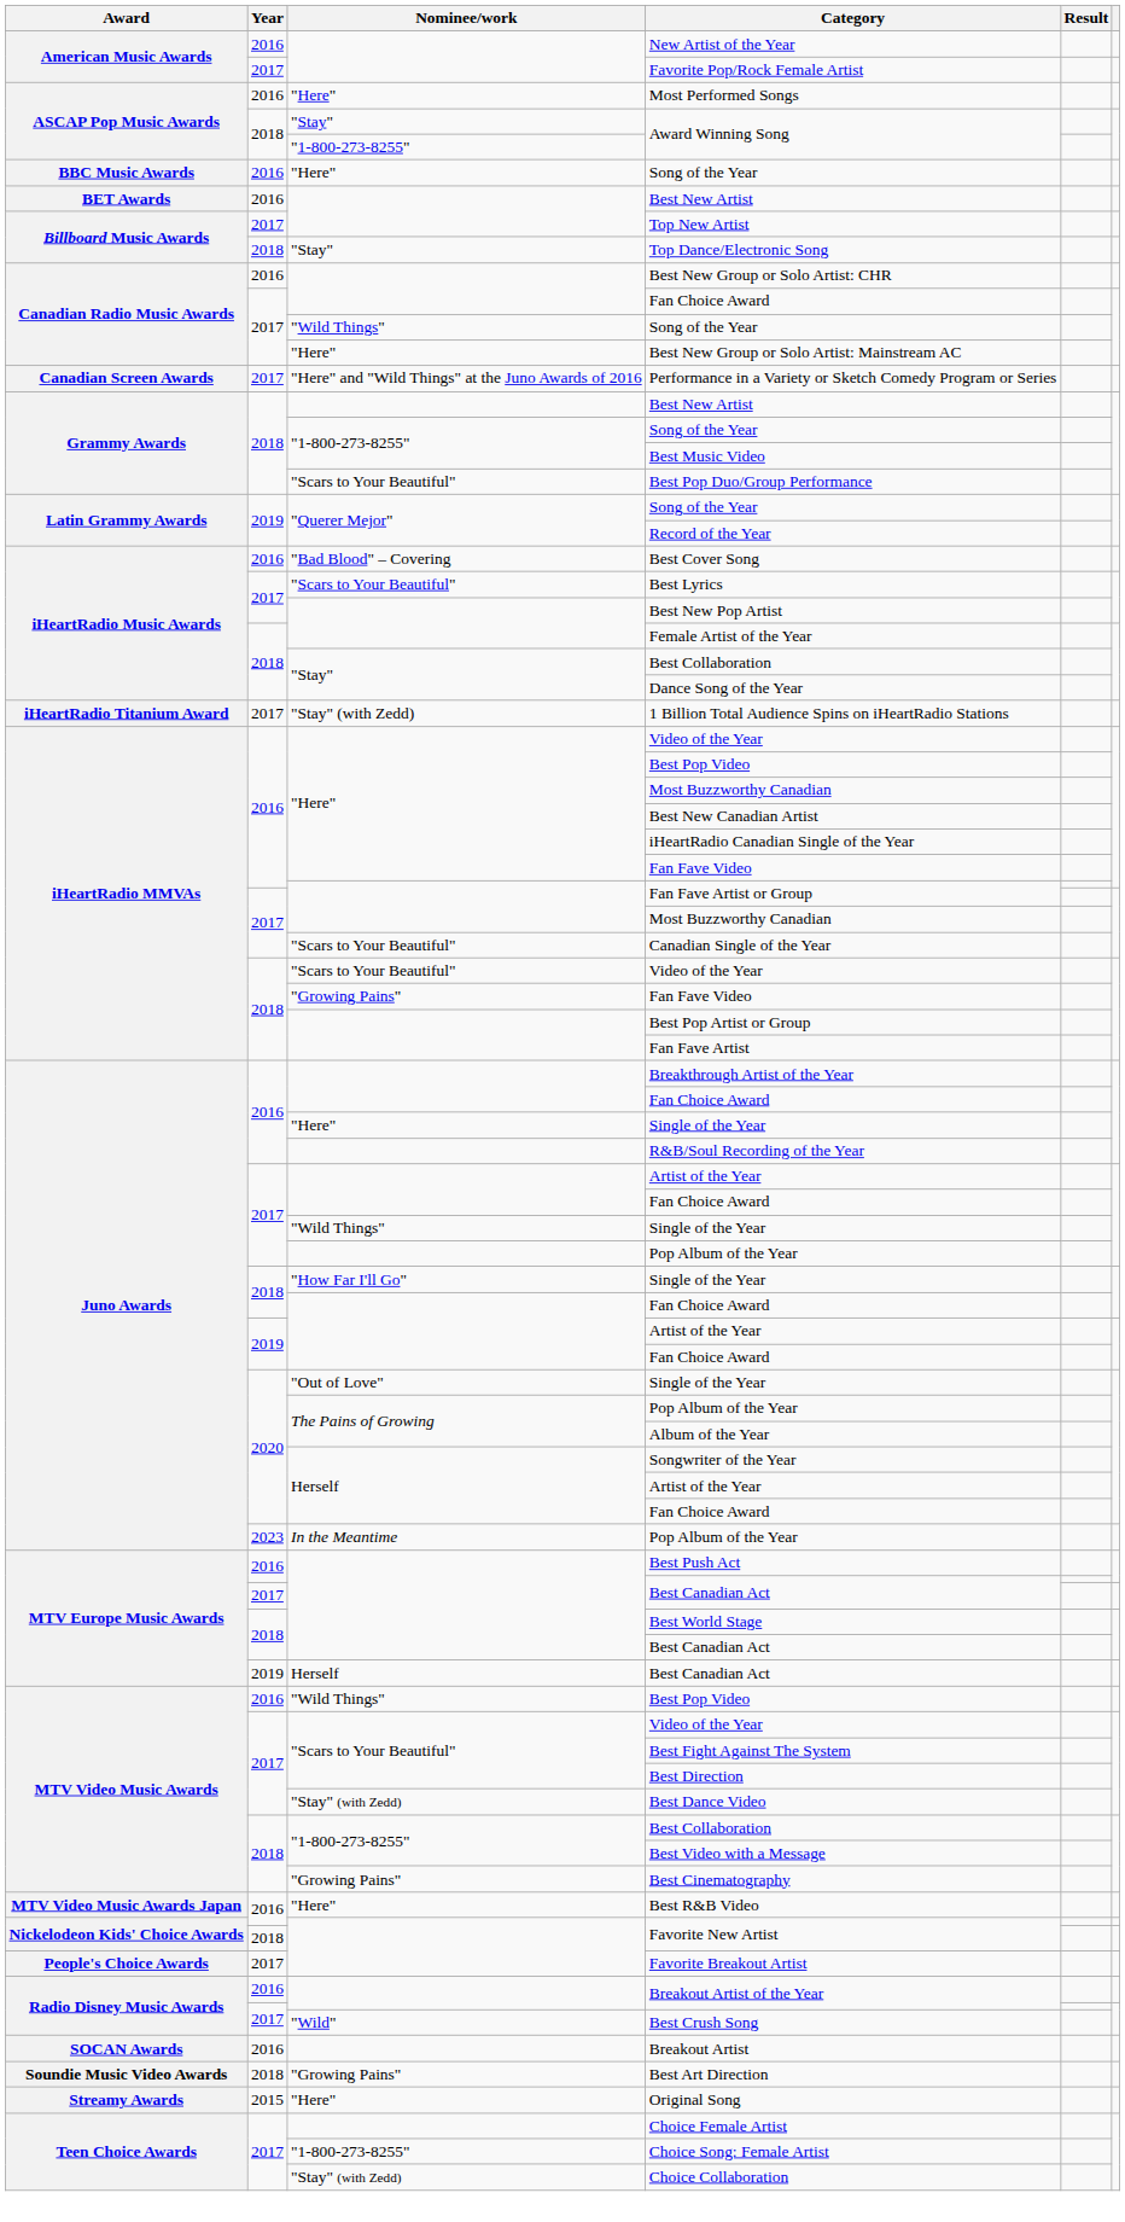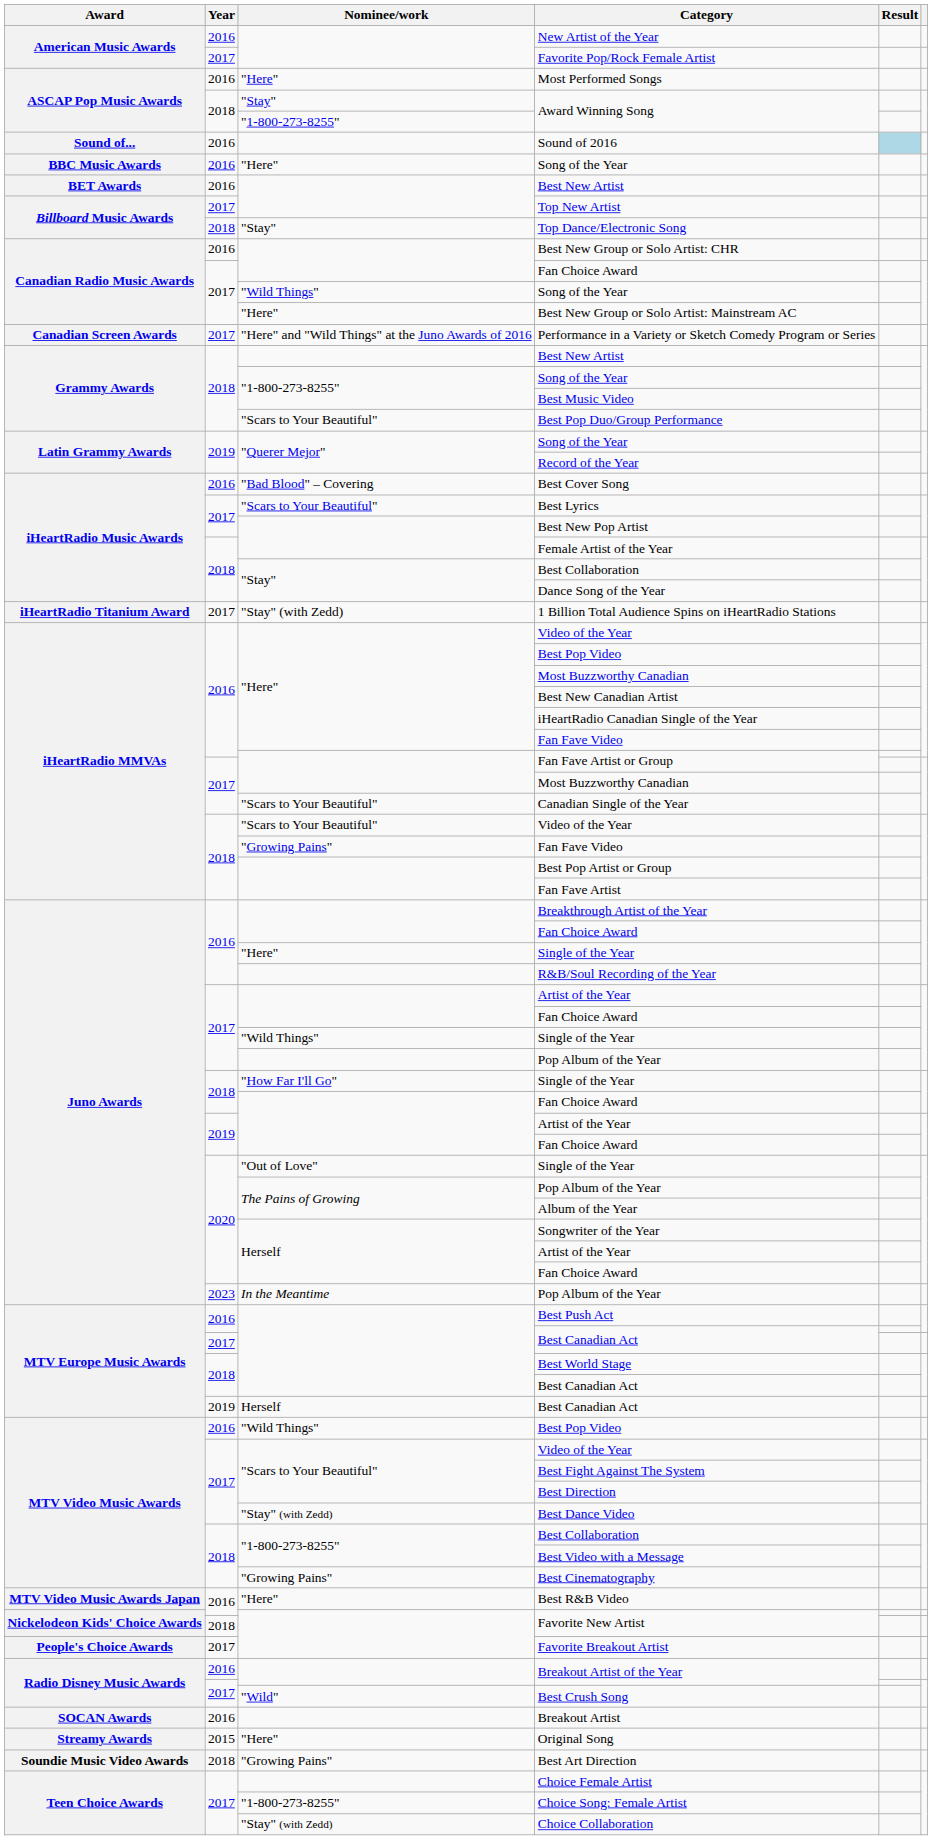+ row: Sound of... | 2016 | Sound of 2016
rows swapped: Best Art Direction <-> Original Song
